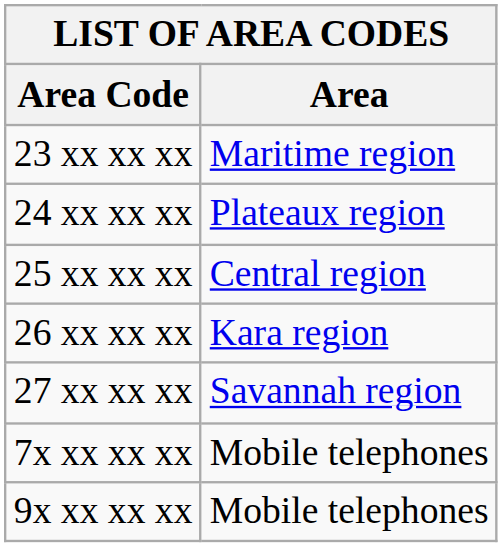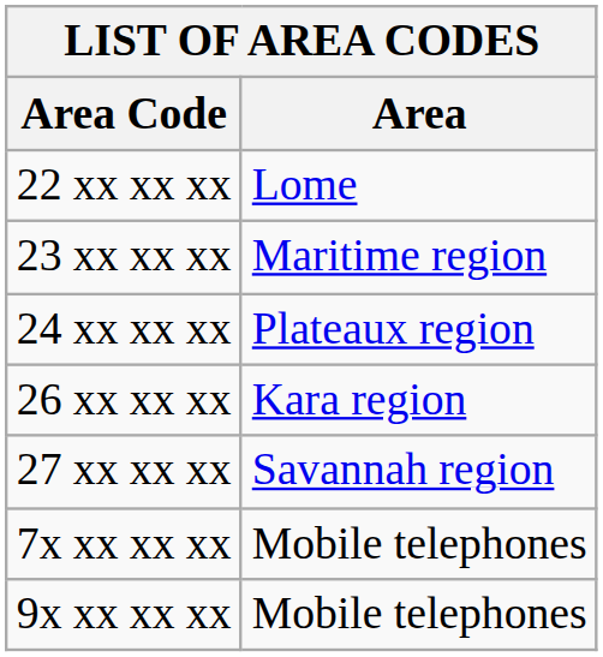+ row: 22 xx xx xx | Lome
- row: 25 xx xx xx | Central region
